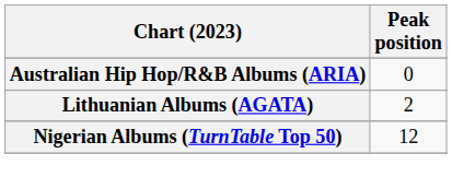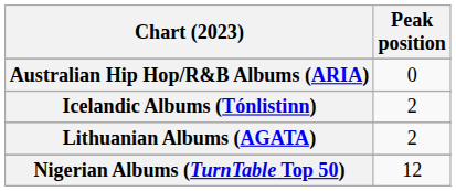+ row: Icelandic Albums (Tónlistinn) | 2
